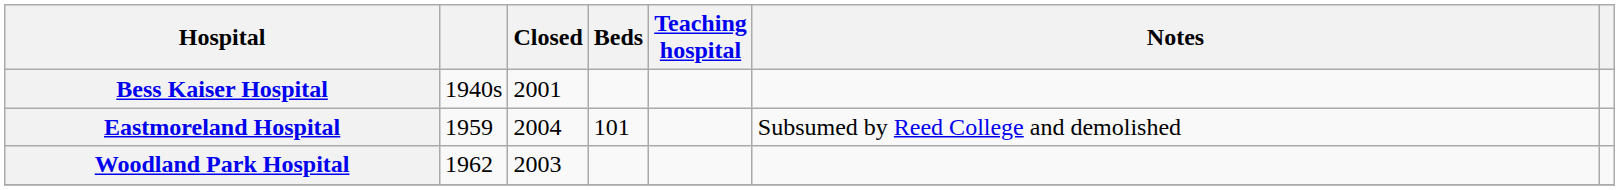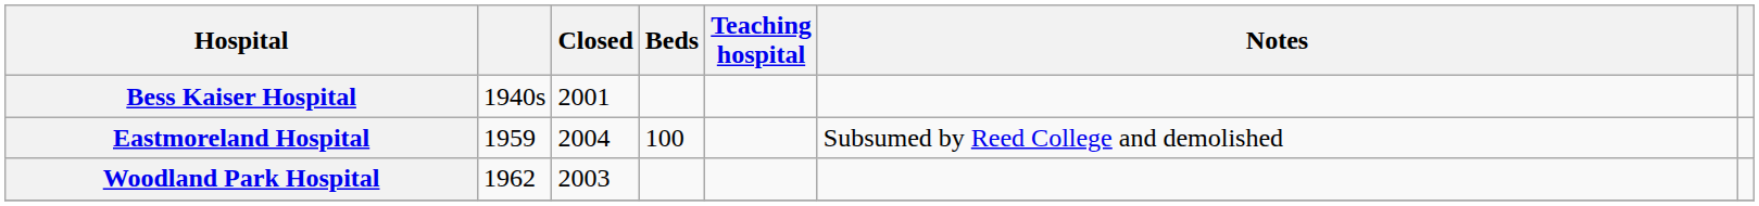Eastmoreland Hospital | Beds: 101 -> 100
